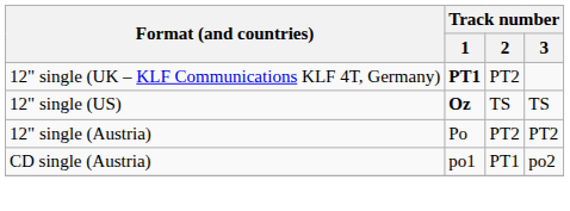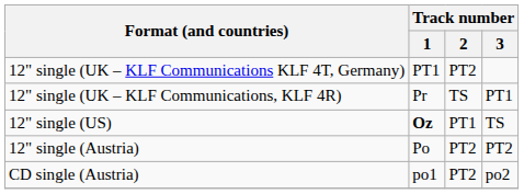12" single (UK – KLF Communications KLF 4T, Germany) | Track number / 1: bold -> normal
+ row: 12" single (UK – KLF Communications, KLF 4R) | Pr | TS | PT1
12" single (US) | Track number / 2: TS -> PT1
CD single (Austria) | Track number / 2: PT1 -> PT2
